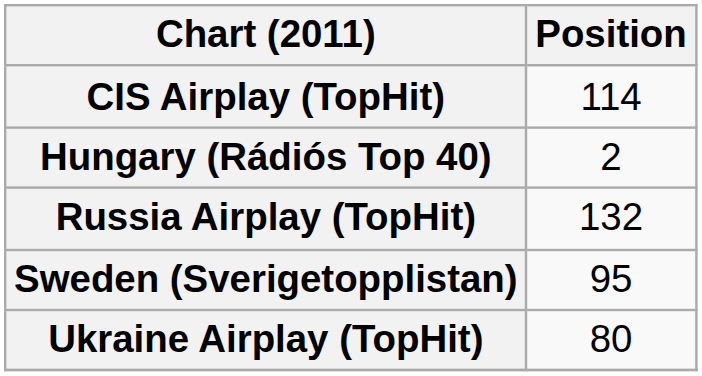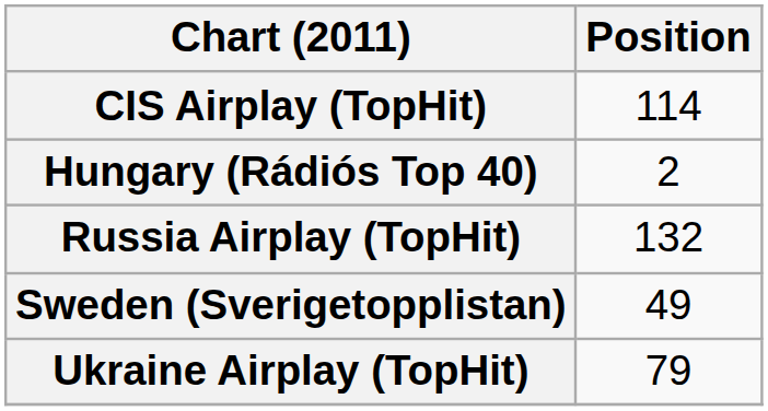Sweden (Sverigetopplistan) | Position: 95 -> 49
Ukraine Airplay (TopHit) | Position: 80 -> 79
